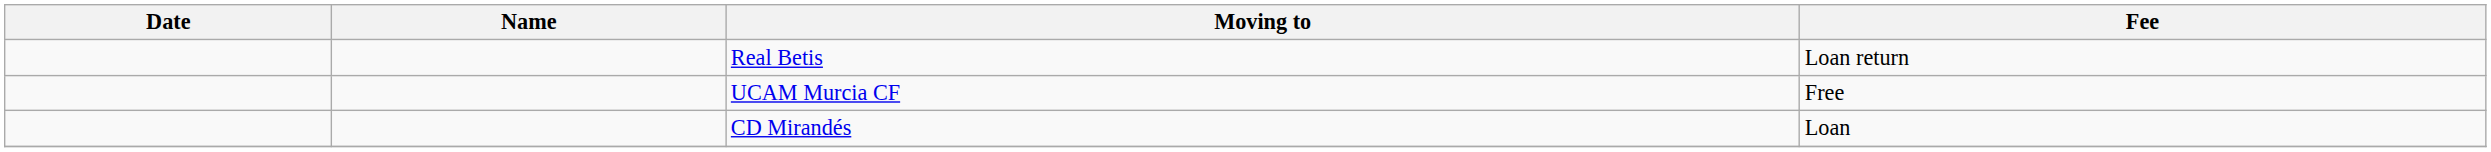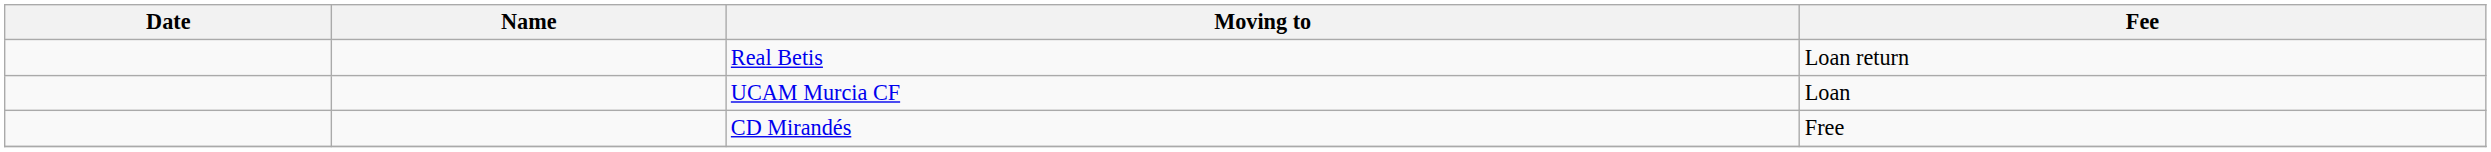UCAM Murcia CF | Fee: Free -> Loan
CD Mirandés | Fee: Loan -> Free
